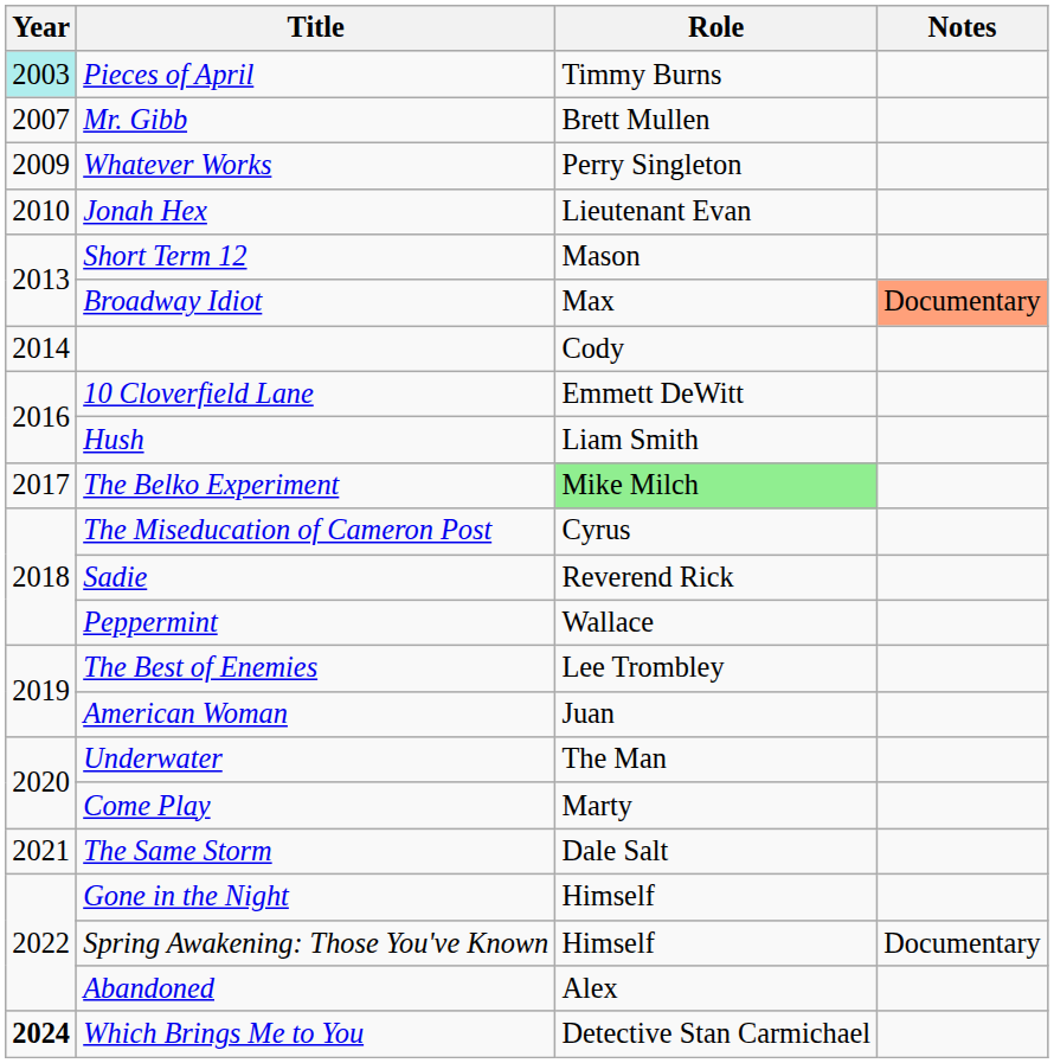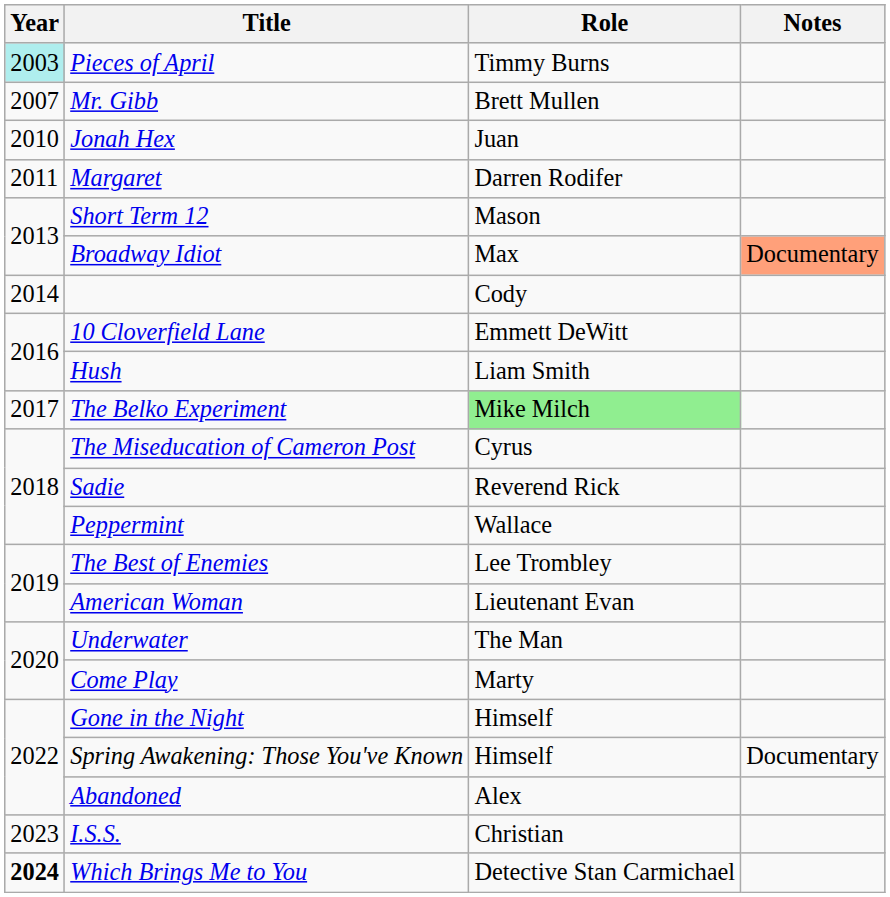- row: 2009 | Whatever Works | Perry Singleton
Jonah Hex | Role: Lieutenant Evan -> Juan
+ row: 2011 | Margaret | Darren Rodifer
American Woman | Role: Juan -> Lieutenant Evan
- row: 2021 | The Same Storm | Dale Salt
+ row: 2023 | I.S.S. | Christian
